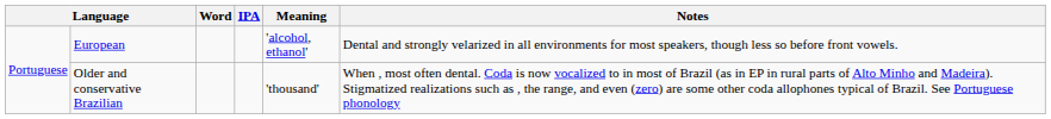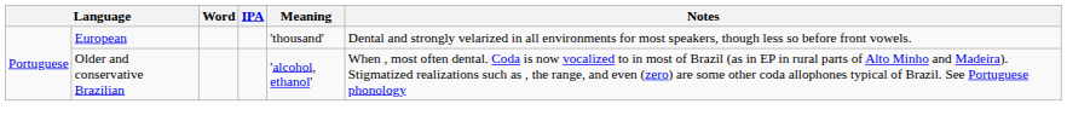European | Meaning: 'alcohol, ethanol' -> 'thousand'
Older and conservative Brazilian | Meaning: 'thousand' -> 'alcohol, ethanol'
